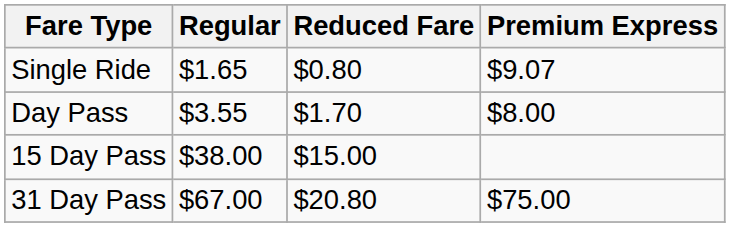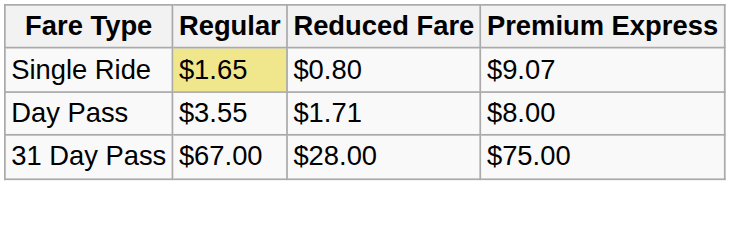Single Ride | Regular: no background -> khaki background
Day Pass | Reduced Fare: $1.70 -> $1.71
- row: 15 Day Pass | $38.00 | $15.00
31 Day Pass | Reduced Fare: $20.80 -> $28.00
